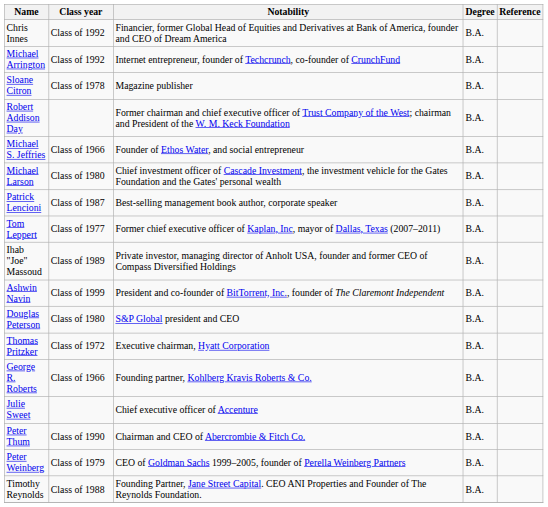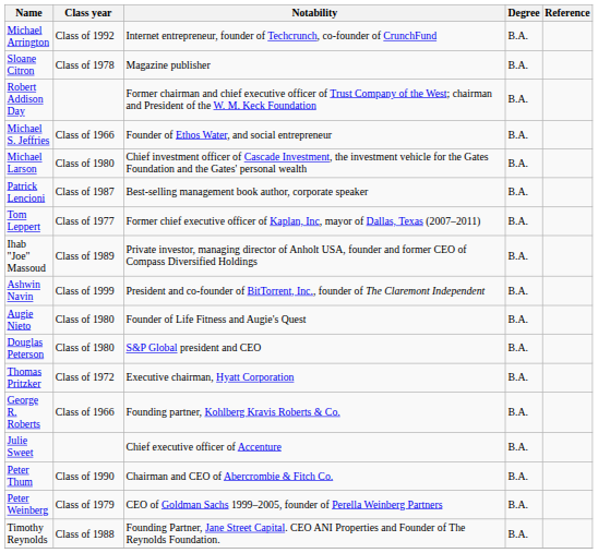- row: Chris Innes | Class of 1992 | Financier, former Global Head of Equities and Derivatives at Bank of America, founder and CEO of Dream America | B.A.
+ row: Augie Nieto | Class of 1980 | Founder of Life Fitness and Augie's Quest | B.A.
